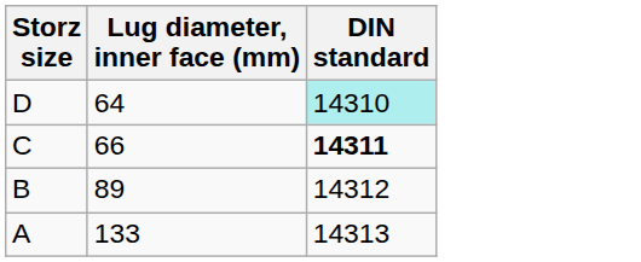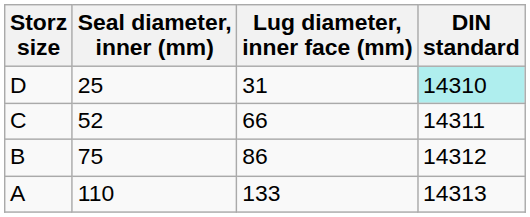+ column: Seal diameter, inner (mm) | 25 | 52 | 75 | 110
D | Lug diameter, inner face (mm): 64 -> 31
C | DIN standard: bold -> normal
B | Lug diameter, inner face (mm): 89 -> 86
